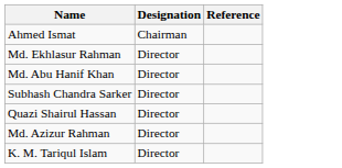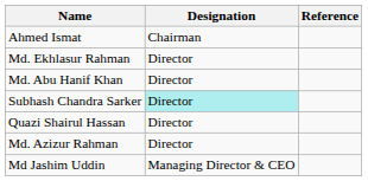Subhash Chandra Sarker | Designation: no background -> paleturquoise background
- row: K. M. Tariqul Islam | Director
+ row: Md Jashim Uddin | Managing Director & CEO
